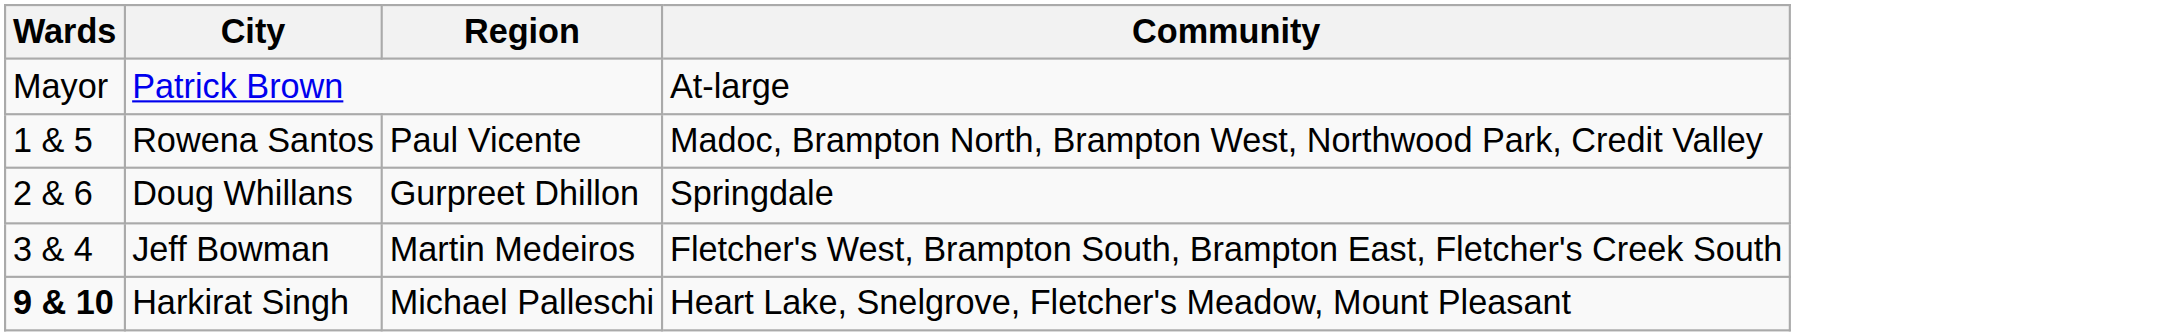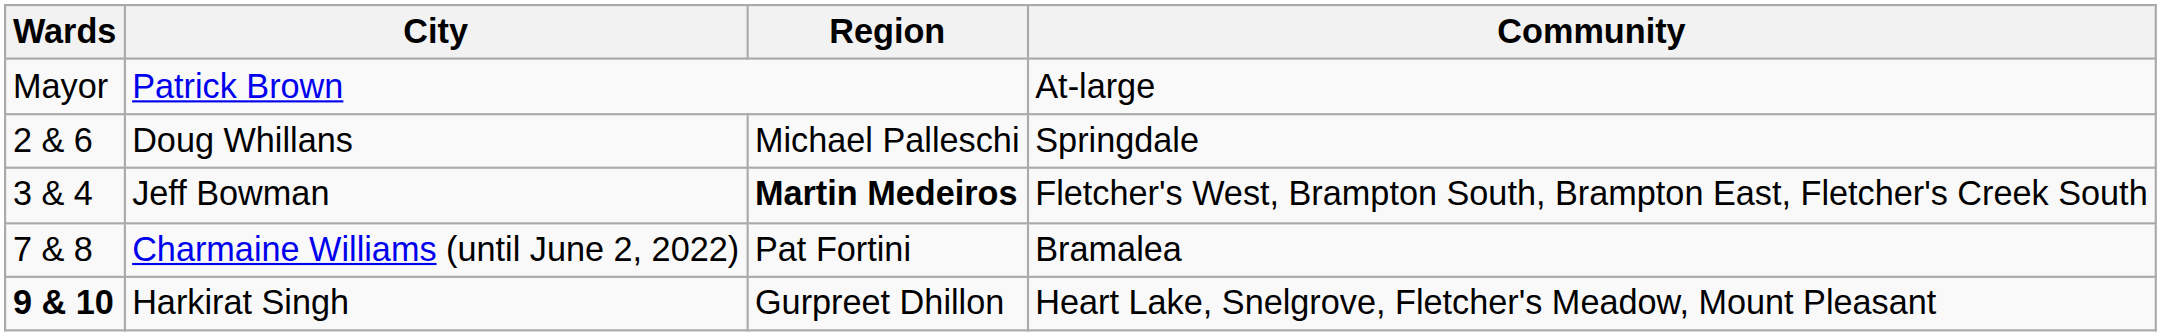- row: 1 & 5 | Rowena Santos | Paul Vicente | Madoc, Brampton North, Brampton West, Northwood Park, Credit Valley
Doug Whillans | Region: Gurpreet Dhillon -> Michael Palleschi
Jeff Bowman | Region: normal -> bold
+ row: 7 & 8 | Charmaine Williams (until June 2, 2022) | Pat Fortini | Bramalea
Harkirat Singh | Region: Michael Palleschi -> Gurpreet Dhillon
